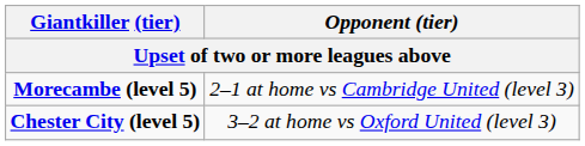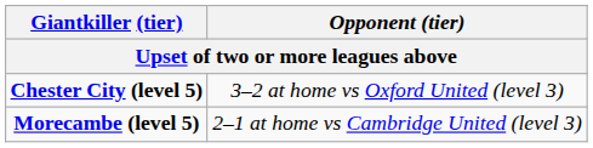rows swapped: Chester City (level 5) <-> Morecambe (level 5)
